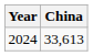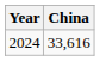2024 | China: 33,613 -> 33,616
